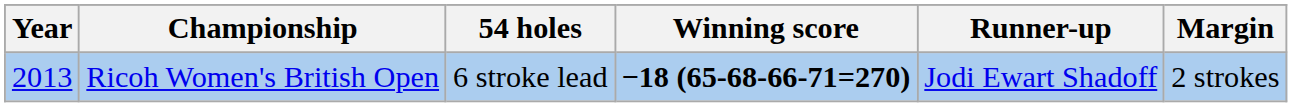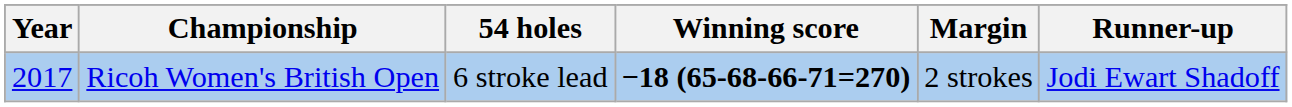columns swapped: Margin <-> Runner-up
Ricoh Women's British Open | Year: 2013 -> 2017
